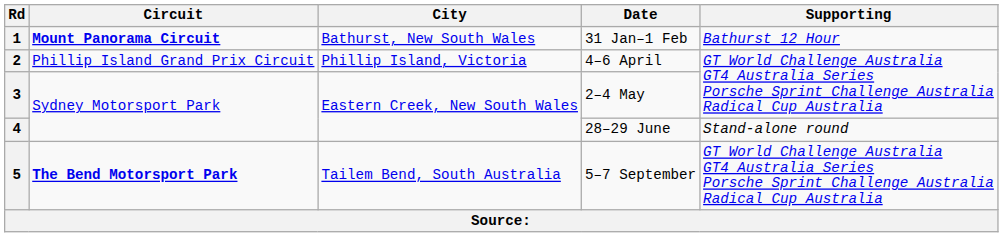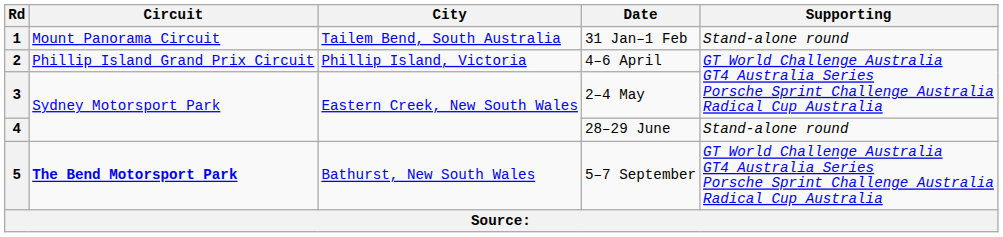1 | Circuit: bold -> normal
1 | City: Bathurst, New South Wales -> Tailem Bend, South Australia
1 | Supporting: Bathurst 12 Hour -> Stand-alone round
5 | City: Tailem Bend, South Australia -> Bathurst, New South Wales
